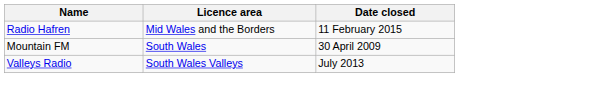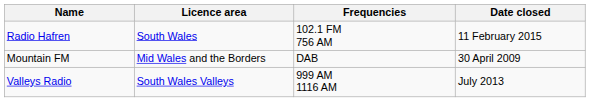+ column: Frequencies | 102.1 FM 756 AM | DAB | 999 AM 1116 AM
Radio Hafren | Licence area: Mid Wales and the Borders -> South Wales
Mountain FM | Licence area: South Wales -> Mid Wales and the Borders
